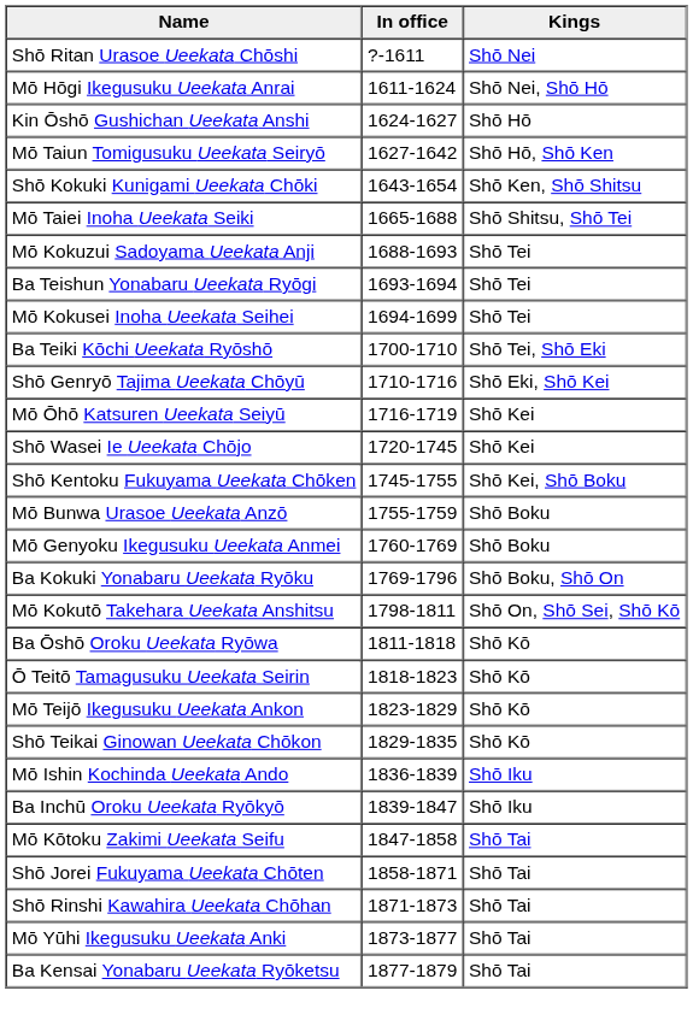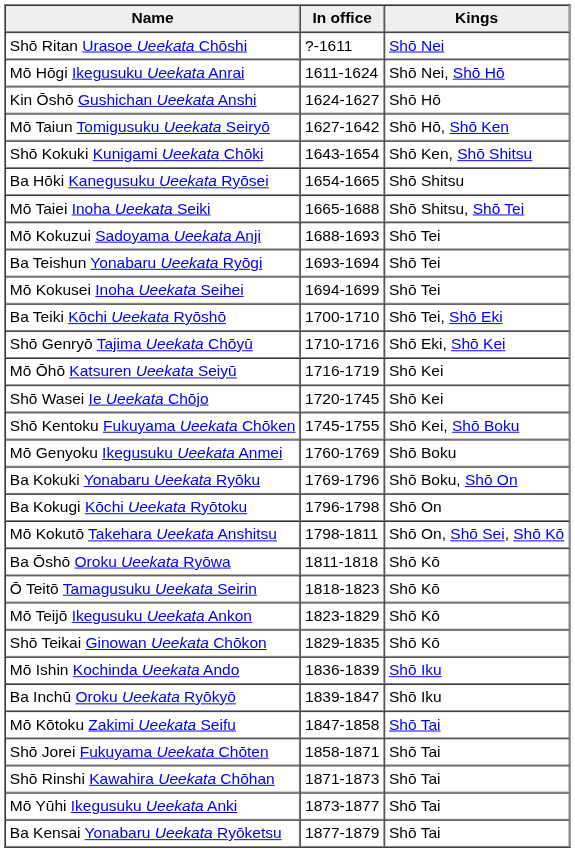+ row: Ba Hōki Kanegusuku Ueekata Ryōsei | 1654-1665 | Shō Shitsu
- row: Mō Bunwa Urasoe Ueekata Anzō | 1755-1759 | Shō Boku
+ row: Ba Kokugi Kōchi Ueekata Ryōtoku | 1796-1798 | Shō On
